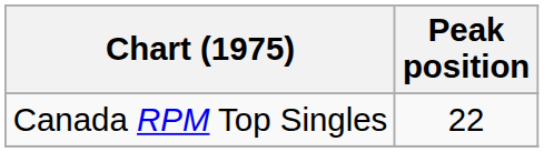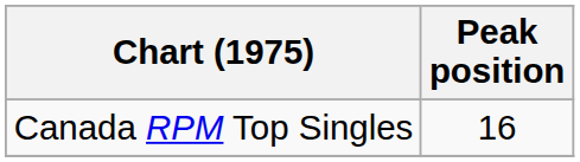Canada RPM Top Singles | Peak position: 22 -> 16
